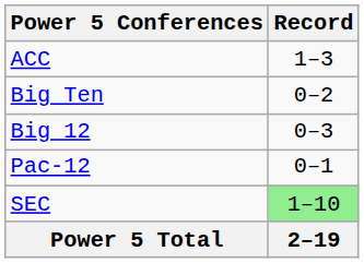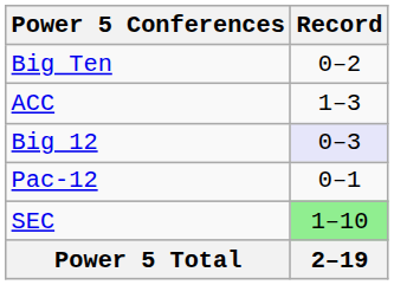rows swapped: ACC <-> Big Ten
Big 12 | Record: no background -> lavender background
